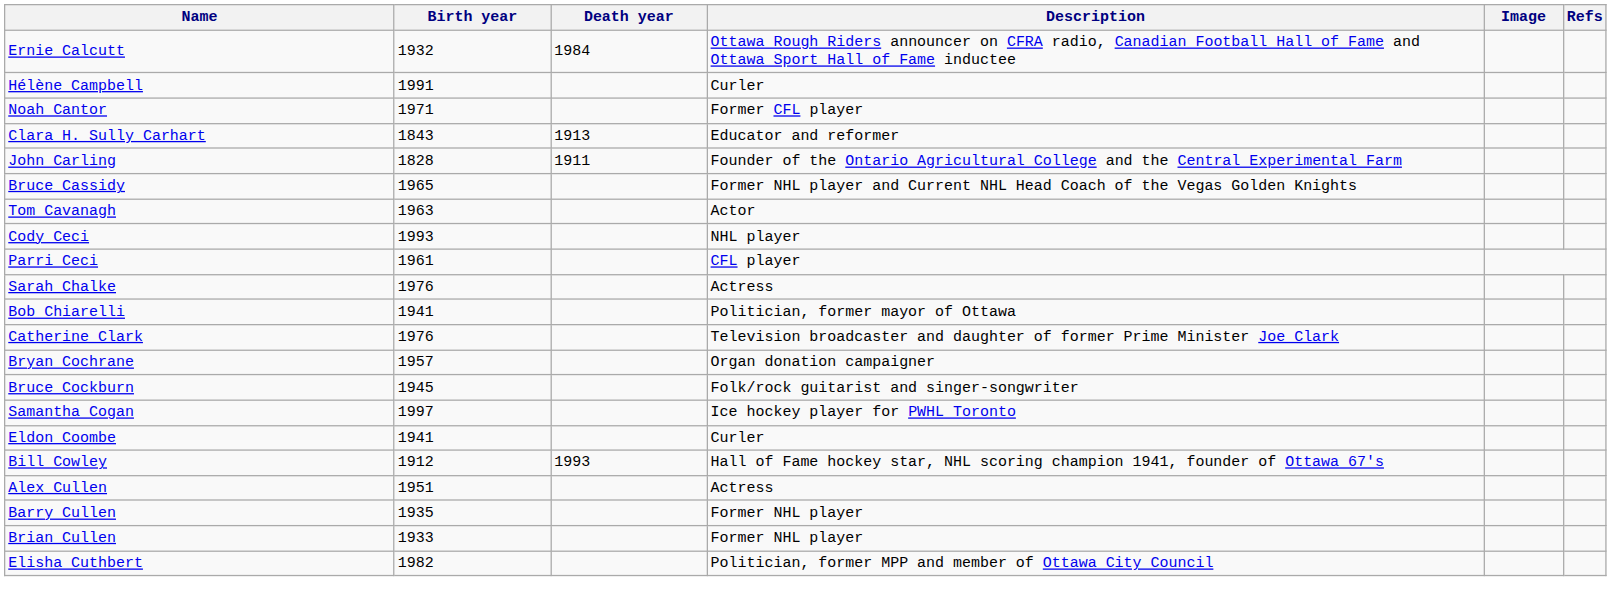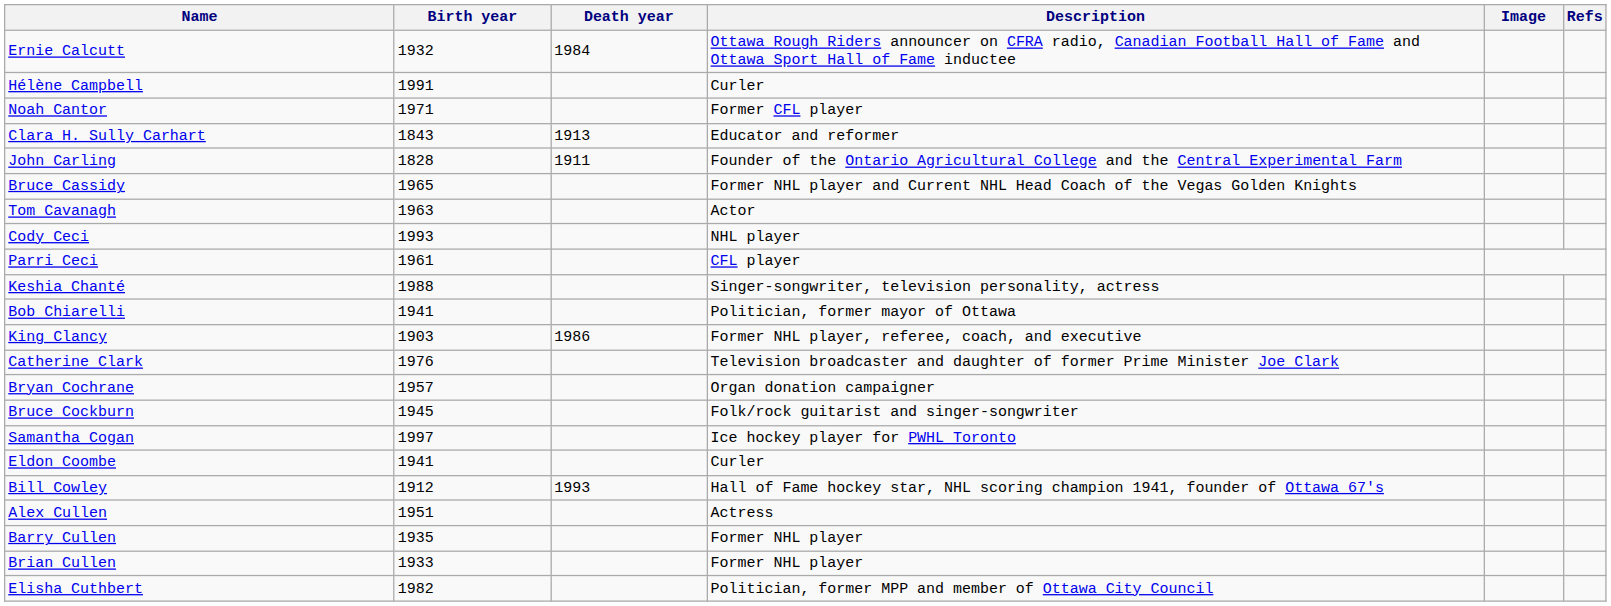- row: Sarah Chalke | 1976 | Actress
+ row: Keshia Chanté | 1988 | Singer-songwriter, television personality, actress
+ row: King Clancy | 1903 | 1986 | Former NHL player, referee, coach, and executive
